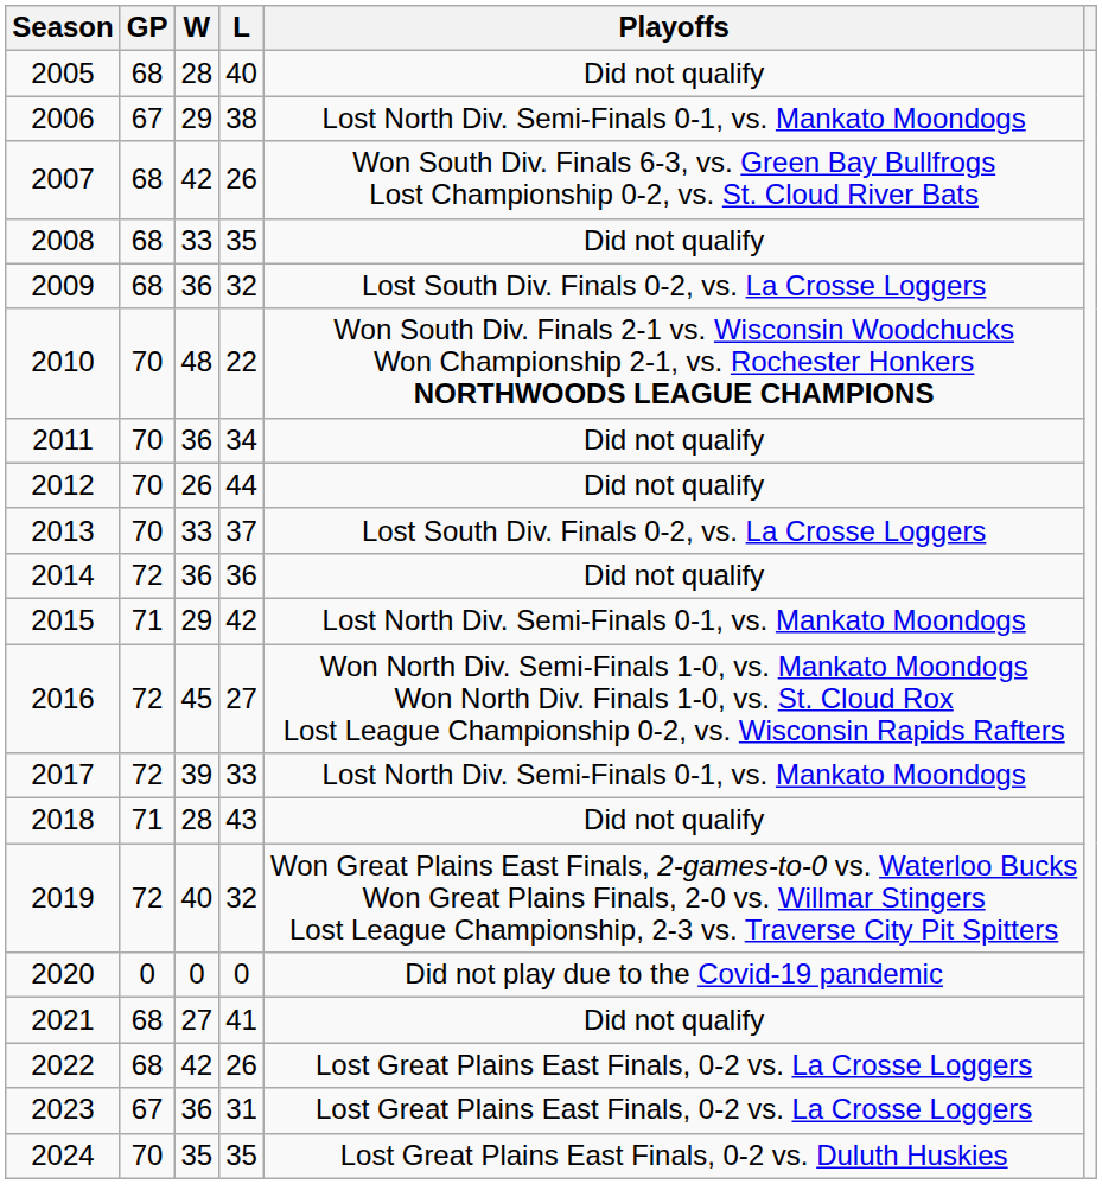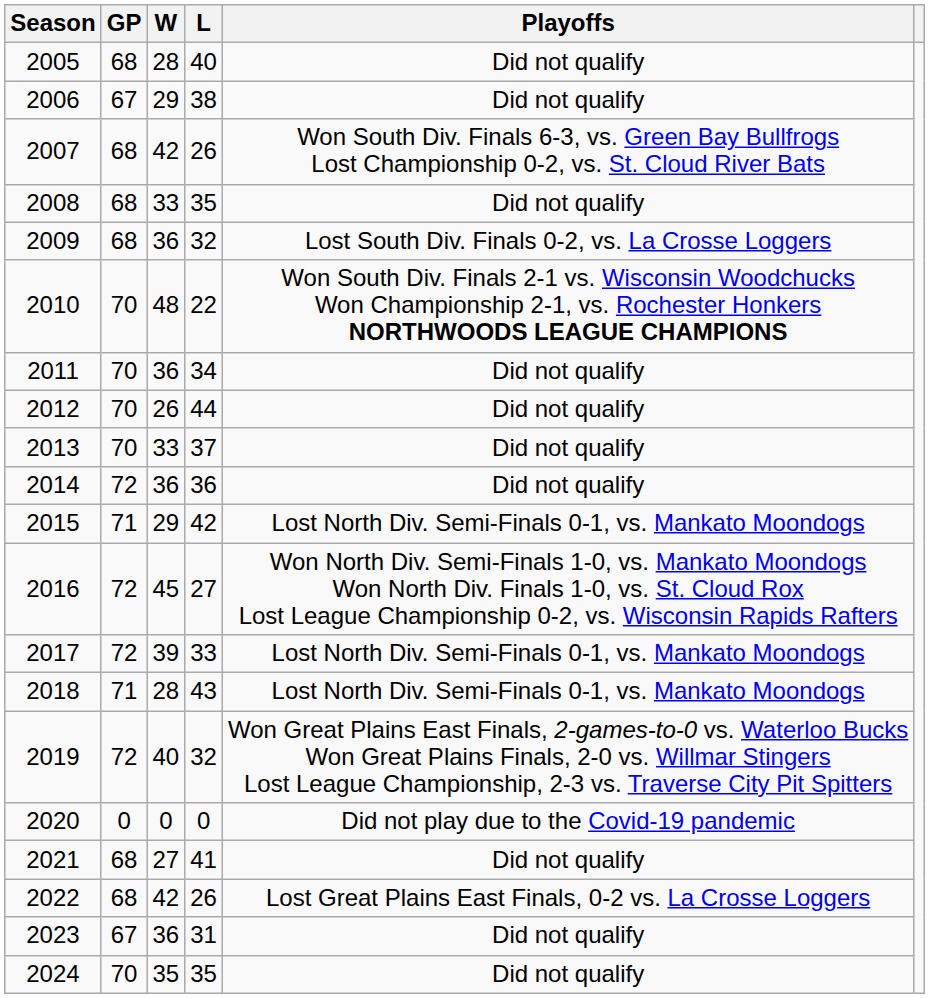2006 | Playoffs: Lost North Div. Semi-Finals 0-1, vs. Mankato Moondogs -> Did not qualify
2013 | Playoffs: Lost South Div. Finals 0-2, vs. La Crosse Loggers -> Did not qualify
2018 | Playoffs: Did not qualify -> Lost North Div. Semi-Finals 0-1, vs. Mankato Moondogs
2023 | Playoffs: Lost Great Plains East Finals, 0-2 vs. La Crosse Loggers -> Did not qualify
2024 | Playoffs: Lost Great Plains East Finals, 0-2 vs. Duluth Huskies -> Did not qualify
